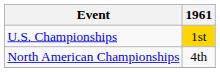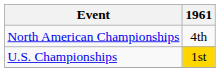rows swapped: North American Championships <-> U.S. Championships
